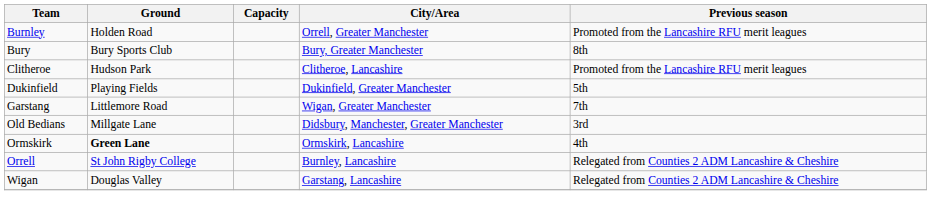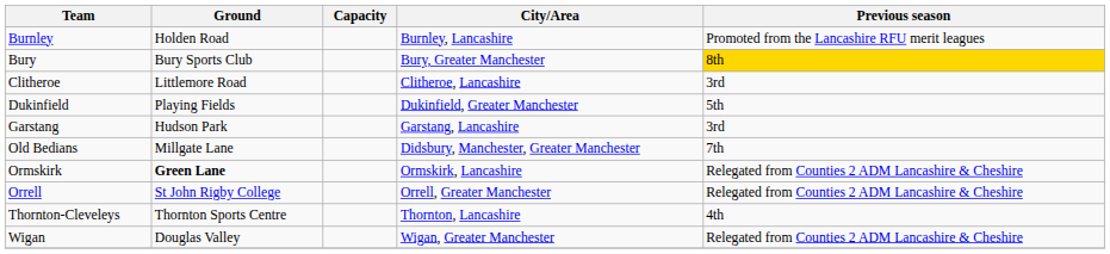Burnley | City/Area: Orrell, Greater Manchester -> Burnley, Lancashire
Bury | Previous season: no background -> gold background
Clitheroe | Ground: Hudson Park -> Littlemore Road
Clitheroe | Previous season: Promoted from the Lancashire RFU merit leagues -> 3rd
Garstang | Ground: Littlemore Road -> Hudson Park
Garstang | City/Area: Wigan, Greater Manchester -> Garstang, Lancashire
Garstang | Previous season: 7th -> 3rd
Old Bedians | Previous season: 3rd -> 7th
Ormskirk | Previous season: 4th -> Relegated from Counties 2 ADM Lancashire & Cheshire
Orrell | City/Area: Burnley, Lancashire -> Orrell, Greater Manchester
+ row: Thornton-Cleveleys | Thornton Sports Centre | Thornton, Lancashire | 4th
Wigan | City/Area: Garstang, Lancashire -> Wigan, Greater Manchester
